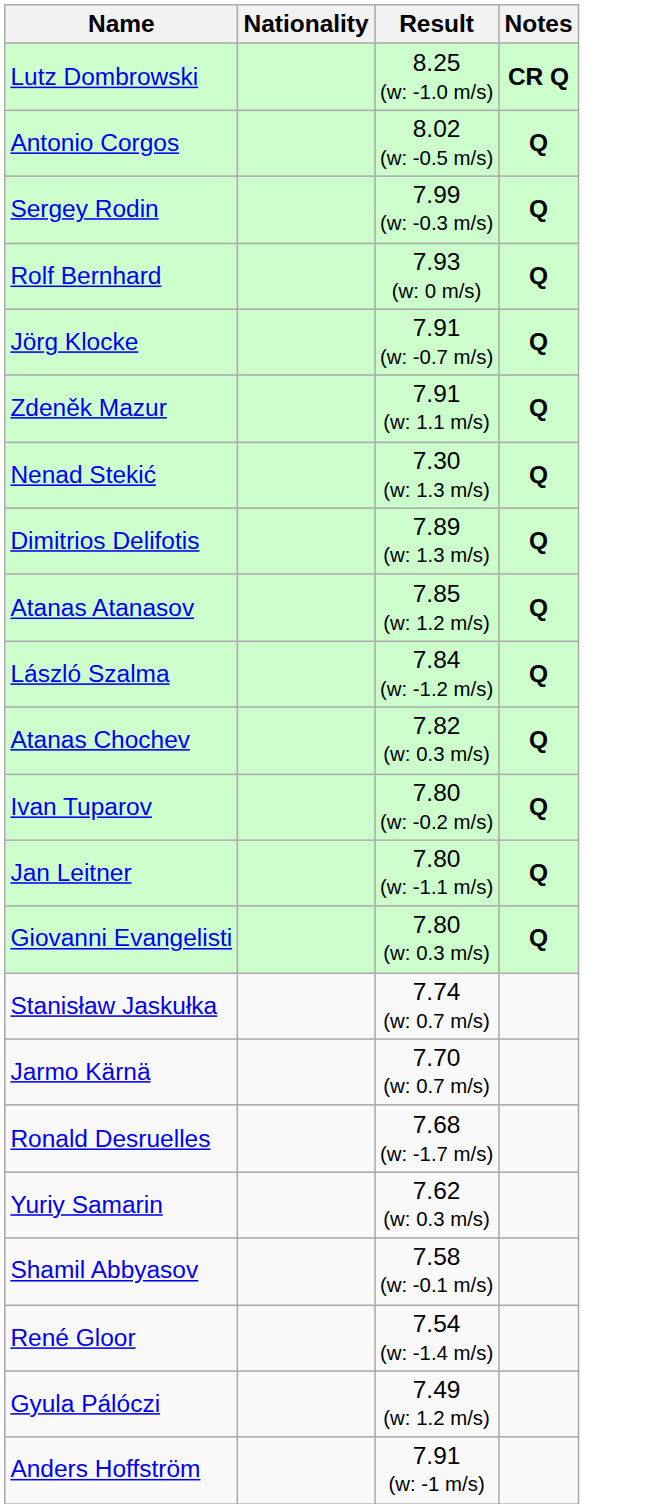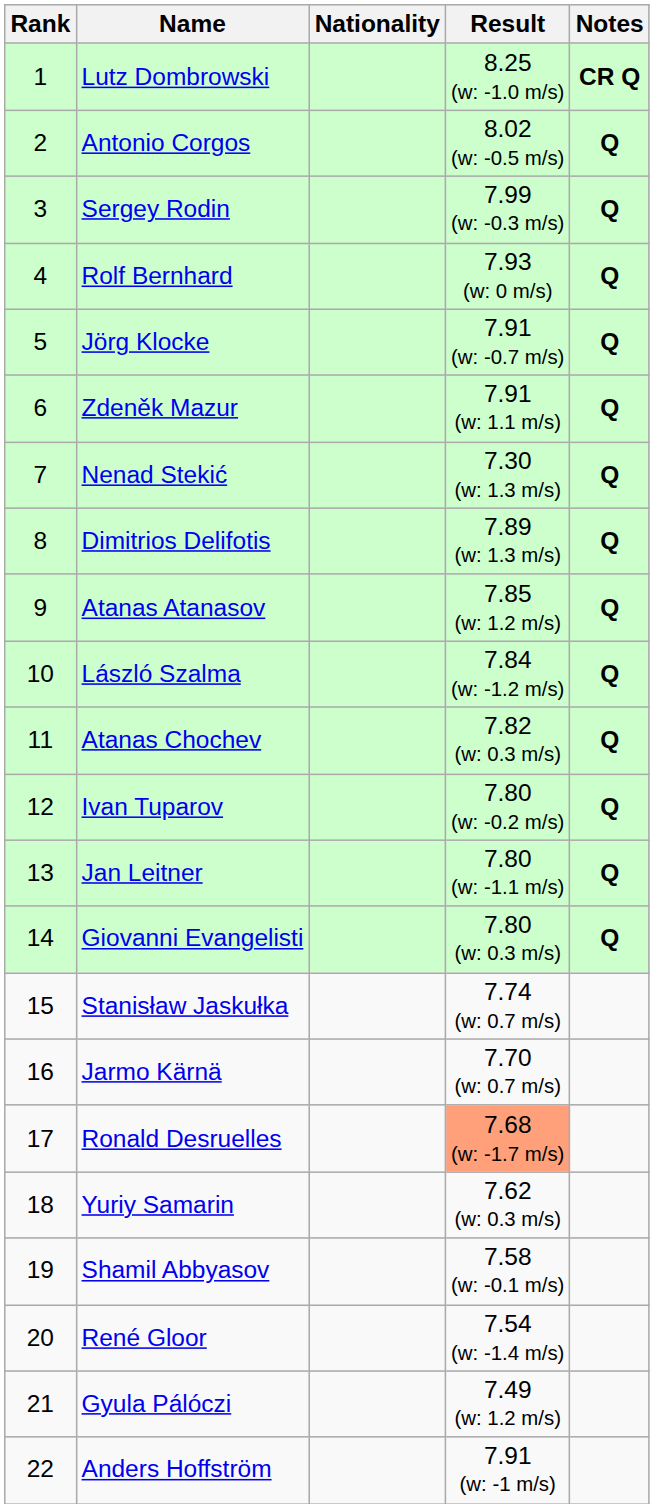+ column: Rank | 1 | 2 | 3 | 4 | 5 | 6 | 7 | 8 | 9 | 10 | 11 | 12 | 13 | 14 | 15 | 16 | 17 | 18 | 19 | 20 | 21 | 22
Ronald Desruelles | Result: no background -> lightsalmon background
